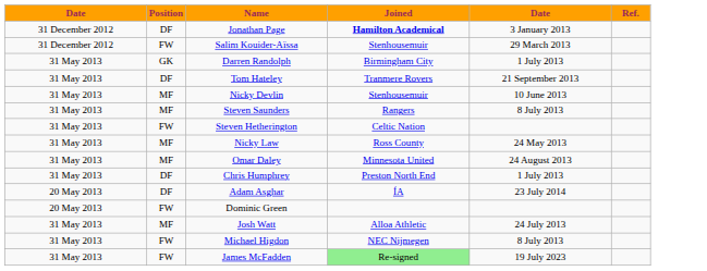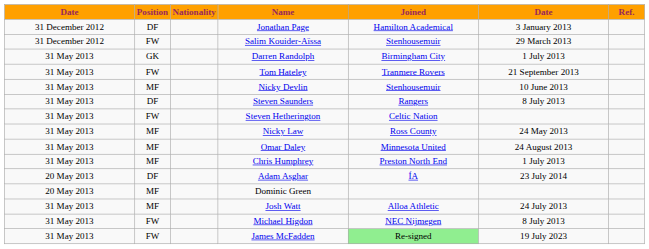+ column: Nationality
Jonathan Page | Joined: bold -> normal
Tom Hateley | Position: DF -> FW
Steven Saunders | Position: MF -> DF
Chris Humphrey | Position: DF -> MF
Dominic Green | Position: FW -> MF
